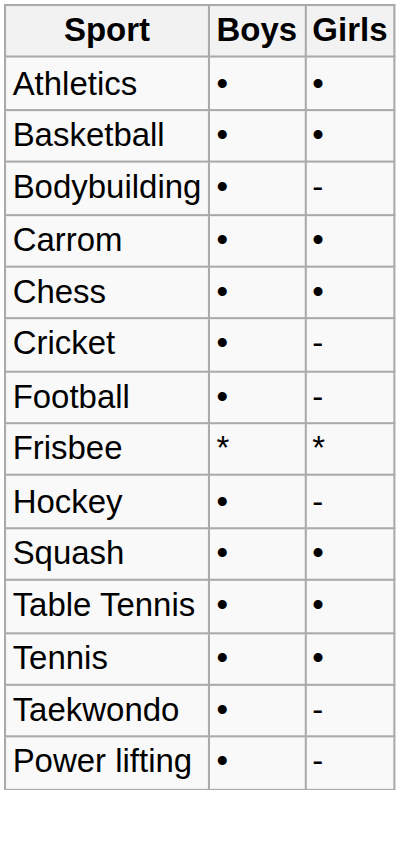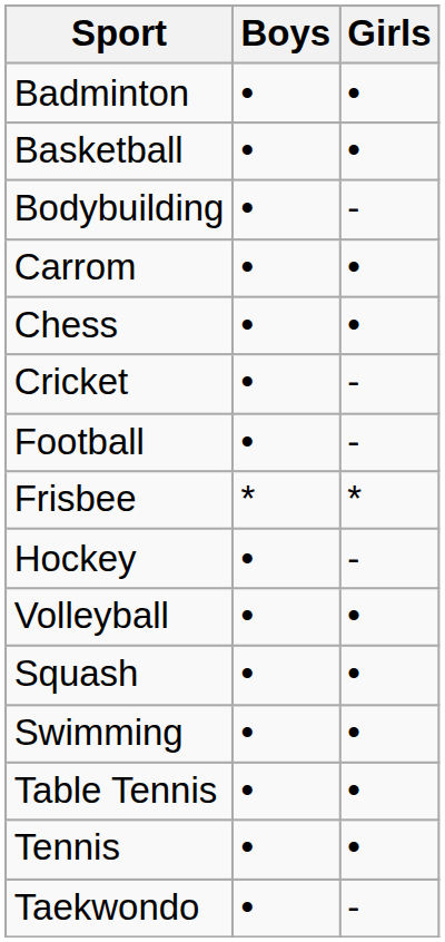- row: Athletics | • | •
+ row: Badminton | • | •
+ row: Volleyball | • | •
+ row: Swimming | • | •
- row: Power lifting | • | -
